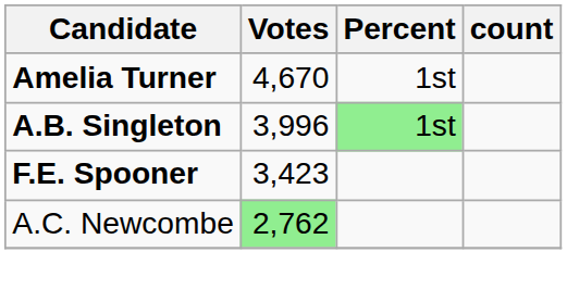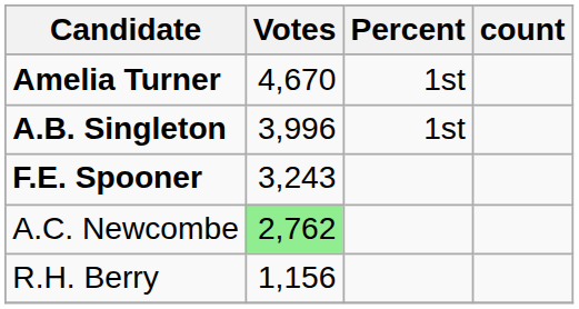A.B. Singleton | Percent: lightgreen background -> no background
F.E. Spooner | Votes: 3,423 -> 3,243
+ row: R.H. Berry | 1,156
